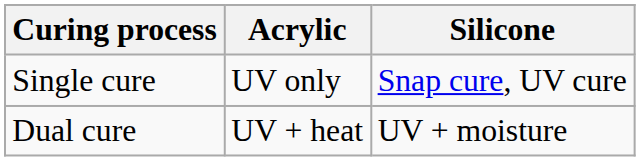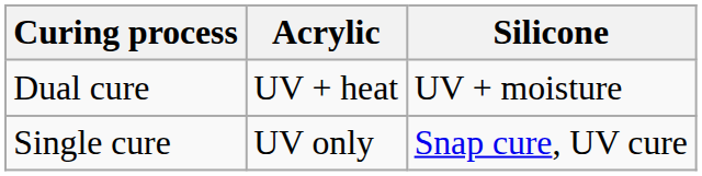rows swapped: Single cure <-> Dual cure
